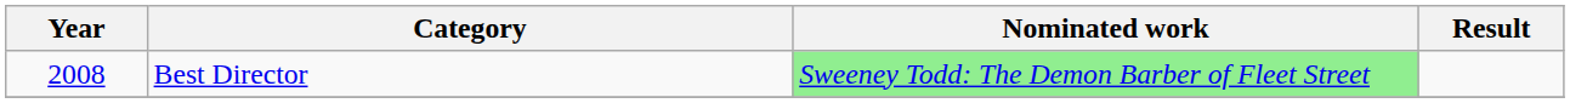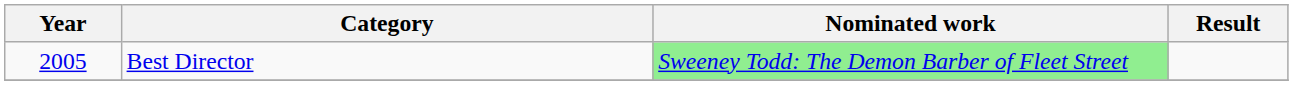Best Director | Year: 2008 -> 2005
